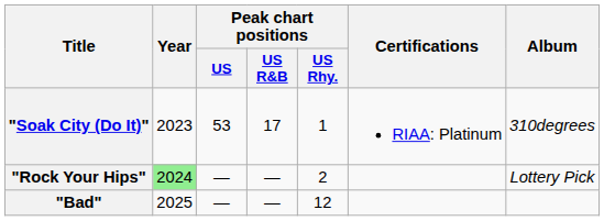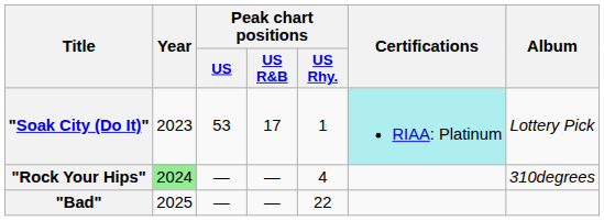"Soak City (Do It)" | Certifications: no background -> paleturquoise background
"Soak City (Do It)" | Album: 310degrees -> Lottery Pick
"Rock Your Hips" | Peak chart positions / US Rhy.: 2 -> 4
"Rock Your Hips" | Album: Lottery Pick -> 310degrees
"Bad" | Peak chart positions / US Rhy.: 12 -> 22
